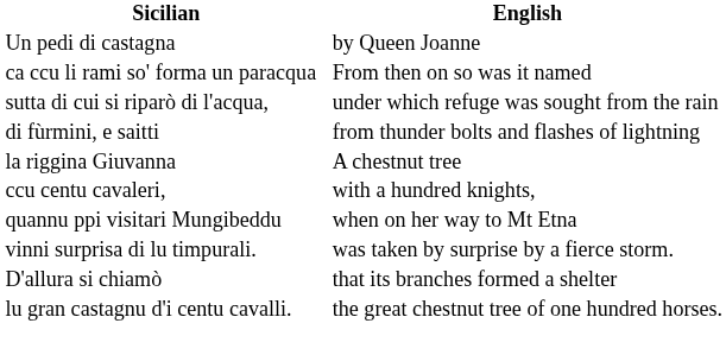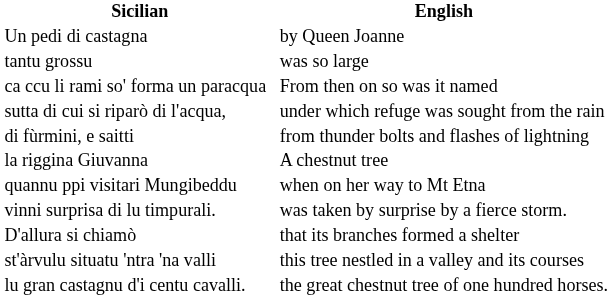+ row: tantu grossu | was so large
- row: ccu centu cavaleri, | with a hundred knights,
+ row: st'àrvulu situatu 'ntra 'na valli | this tree nestled in a valley and its courses
